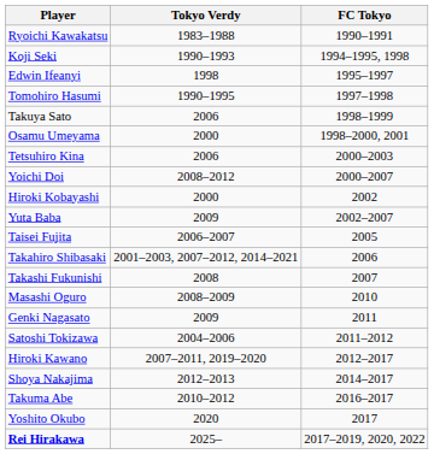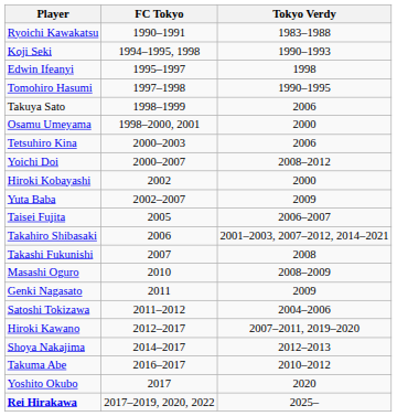columns swapped: FC Tokyo <-> Tokyo Verdy
